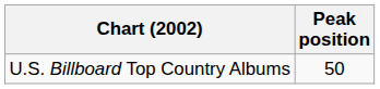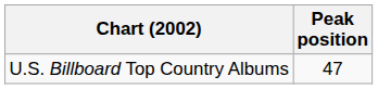U.S. Billboard Top Country Albums | Peak position: 50 -> 47
